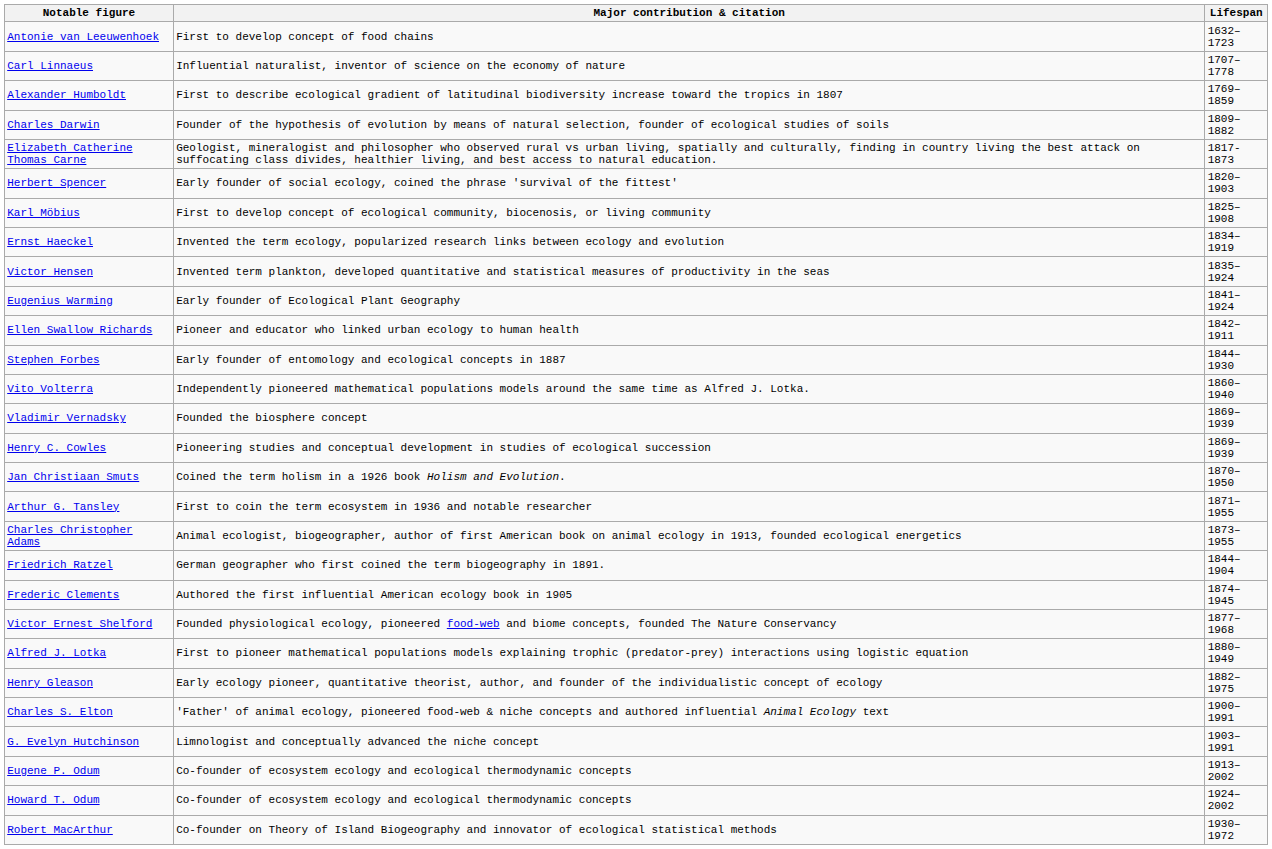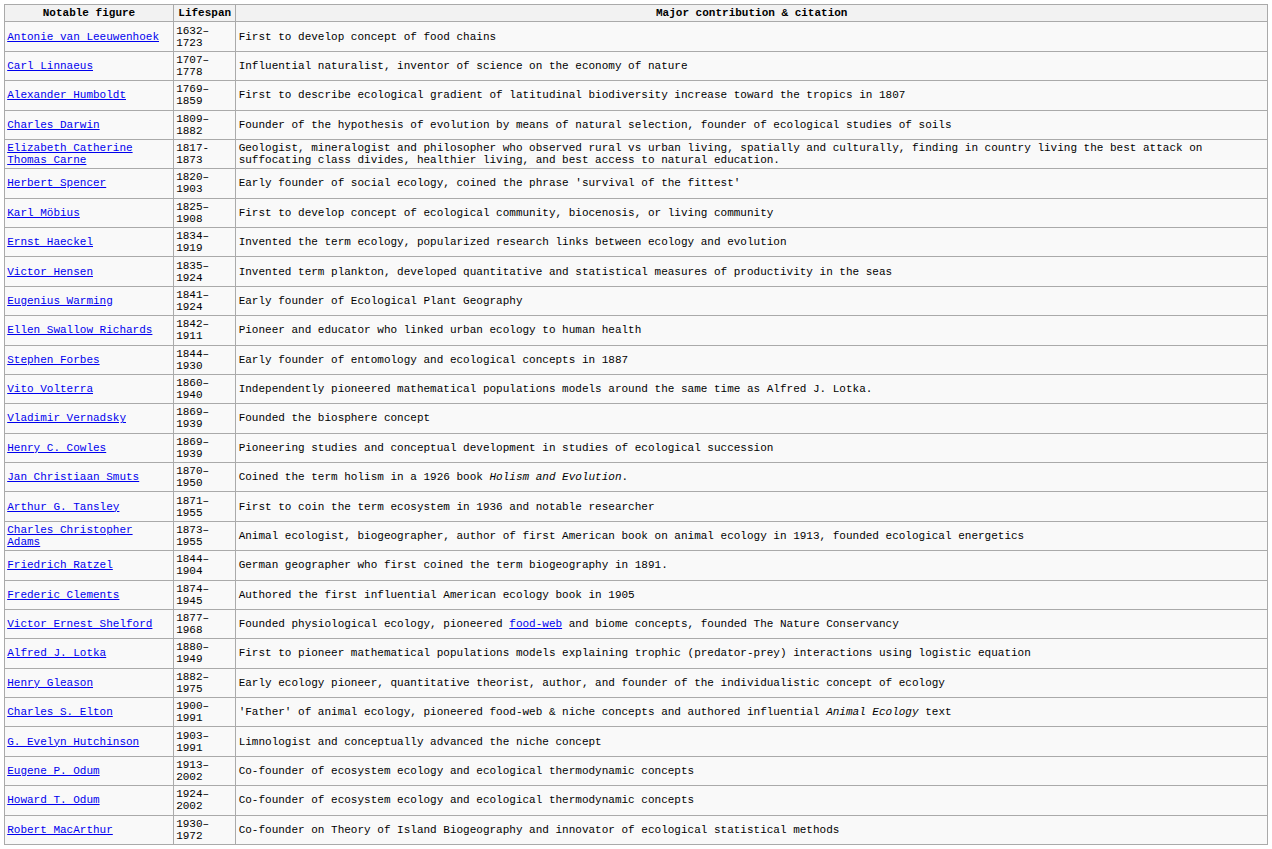columns swapped: Lifespan <-> Major contribution & citation
